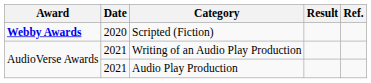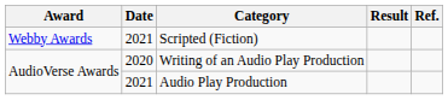Scripted (Fiction) | Award: bold -> normal
Scripted (Fiction) | Date: 2020 -> 2021
Writing of an Audio Play Production | Date: 2021 -> 2020
